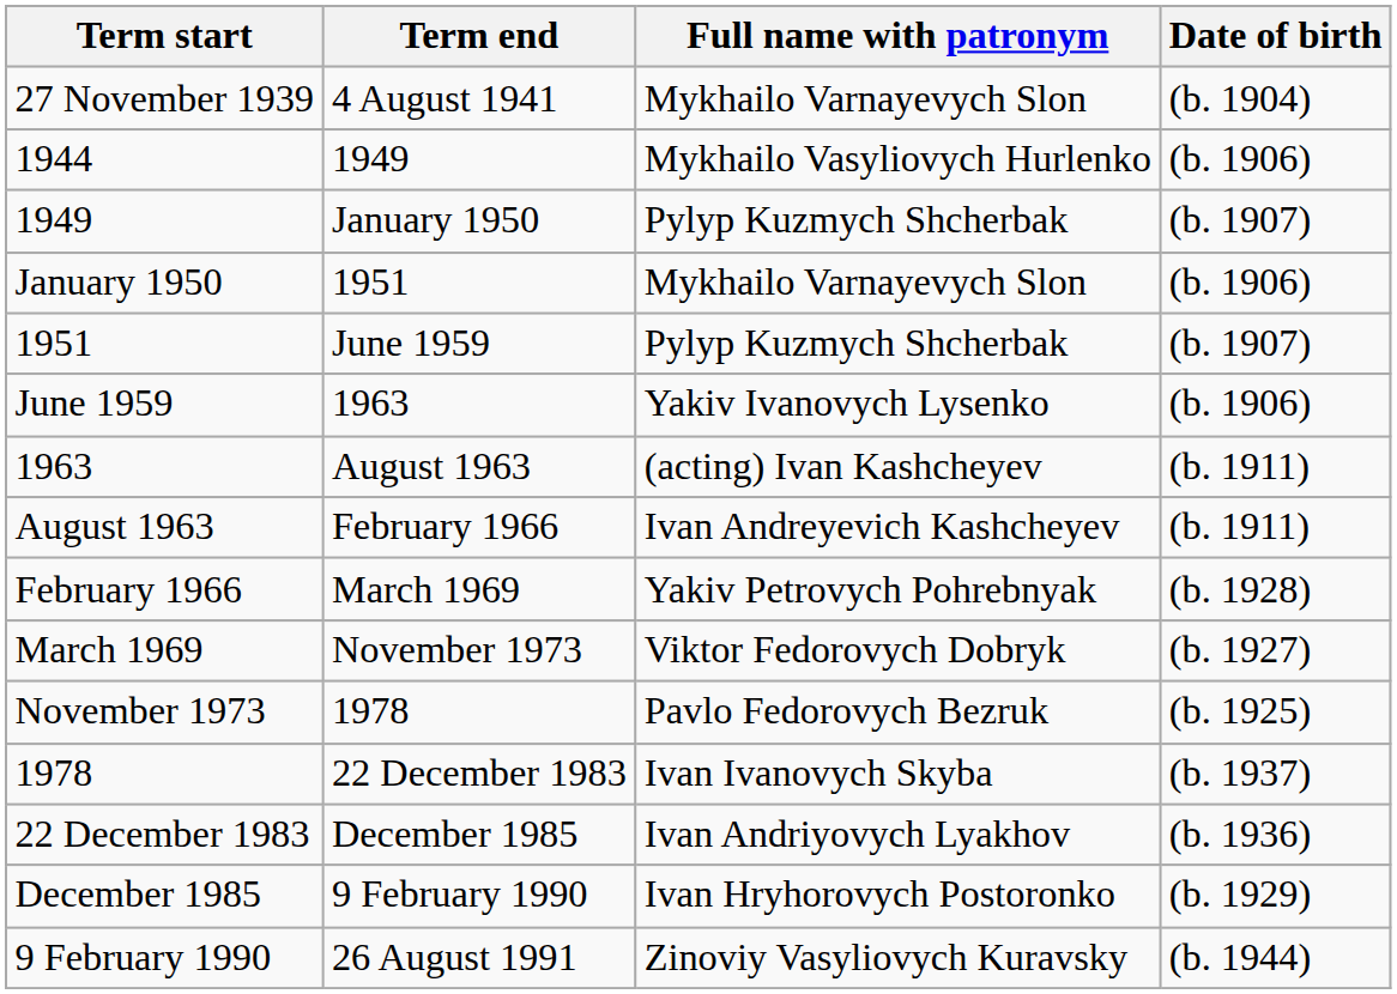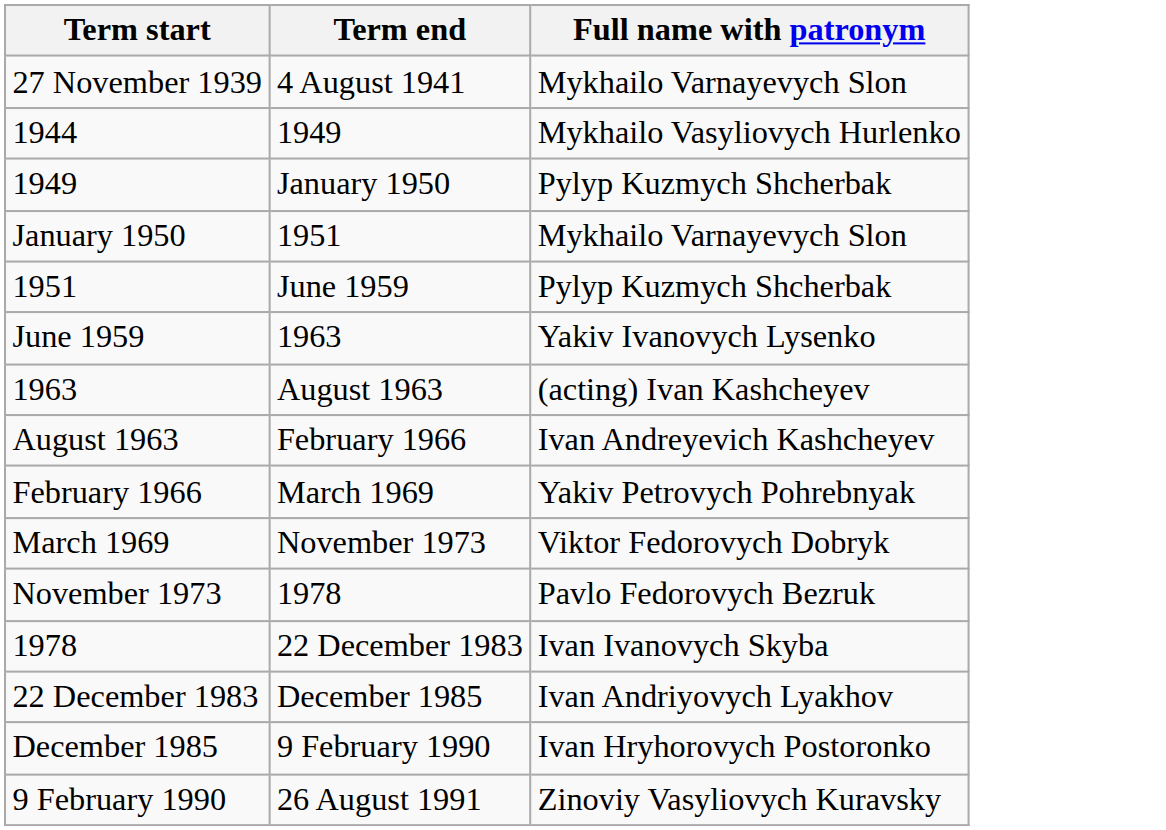- column: Date of birth | (b. 1904) | (b. 1906) | (b. 1907) | (b. 1906) | (b. 1907) | (b. 1906) | (b. 1911) | (b. 1911) | (b. 1928) | (b. 1927) | (b. 1925) | (b. 1937) | (b. 1936) | (b. 1929) | (b. 1944)
